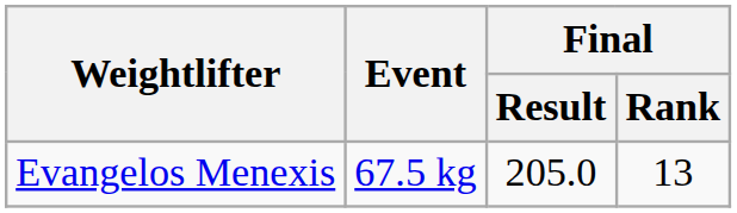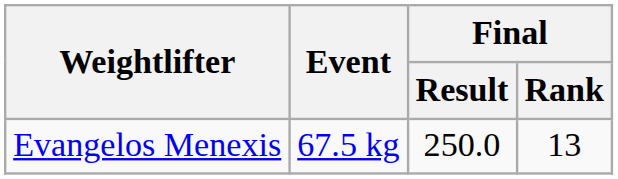Evangelos Menexis | Final / Result: 205.0 -> 250.0
